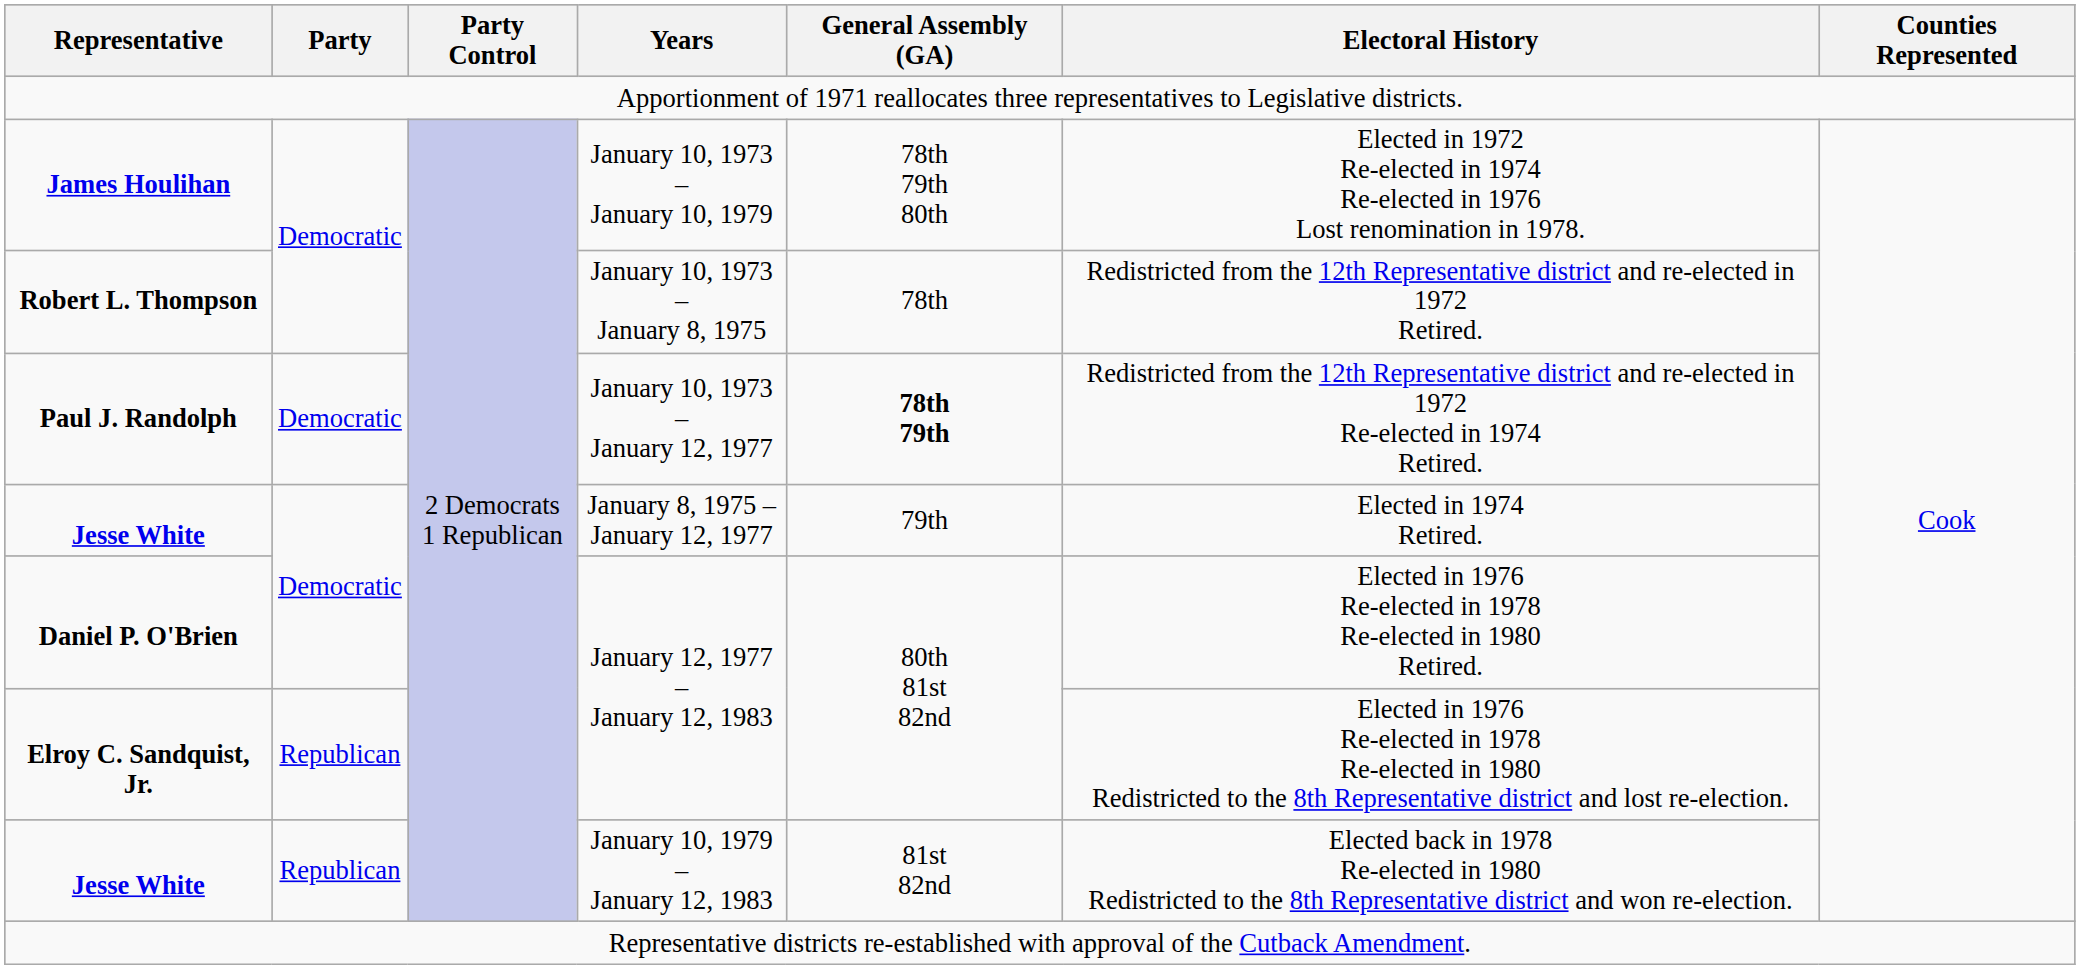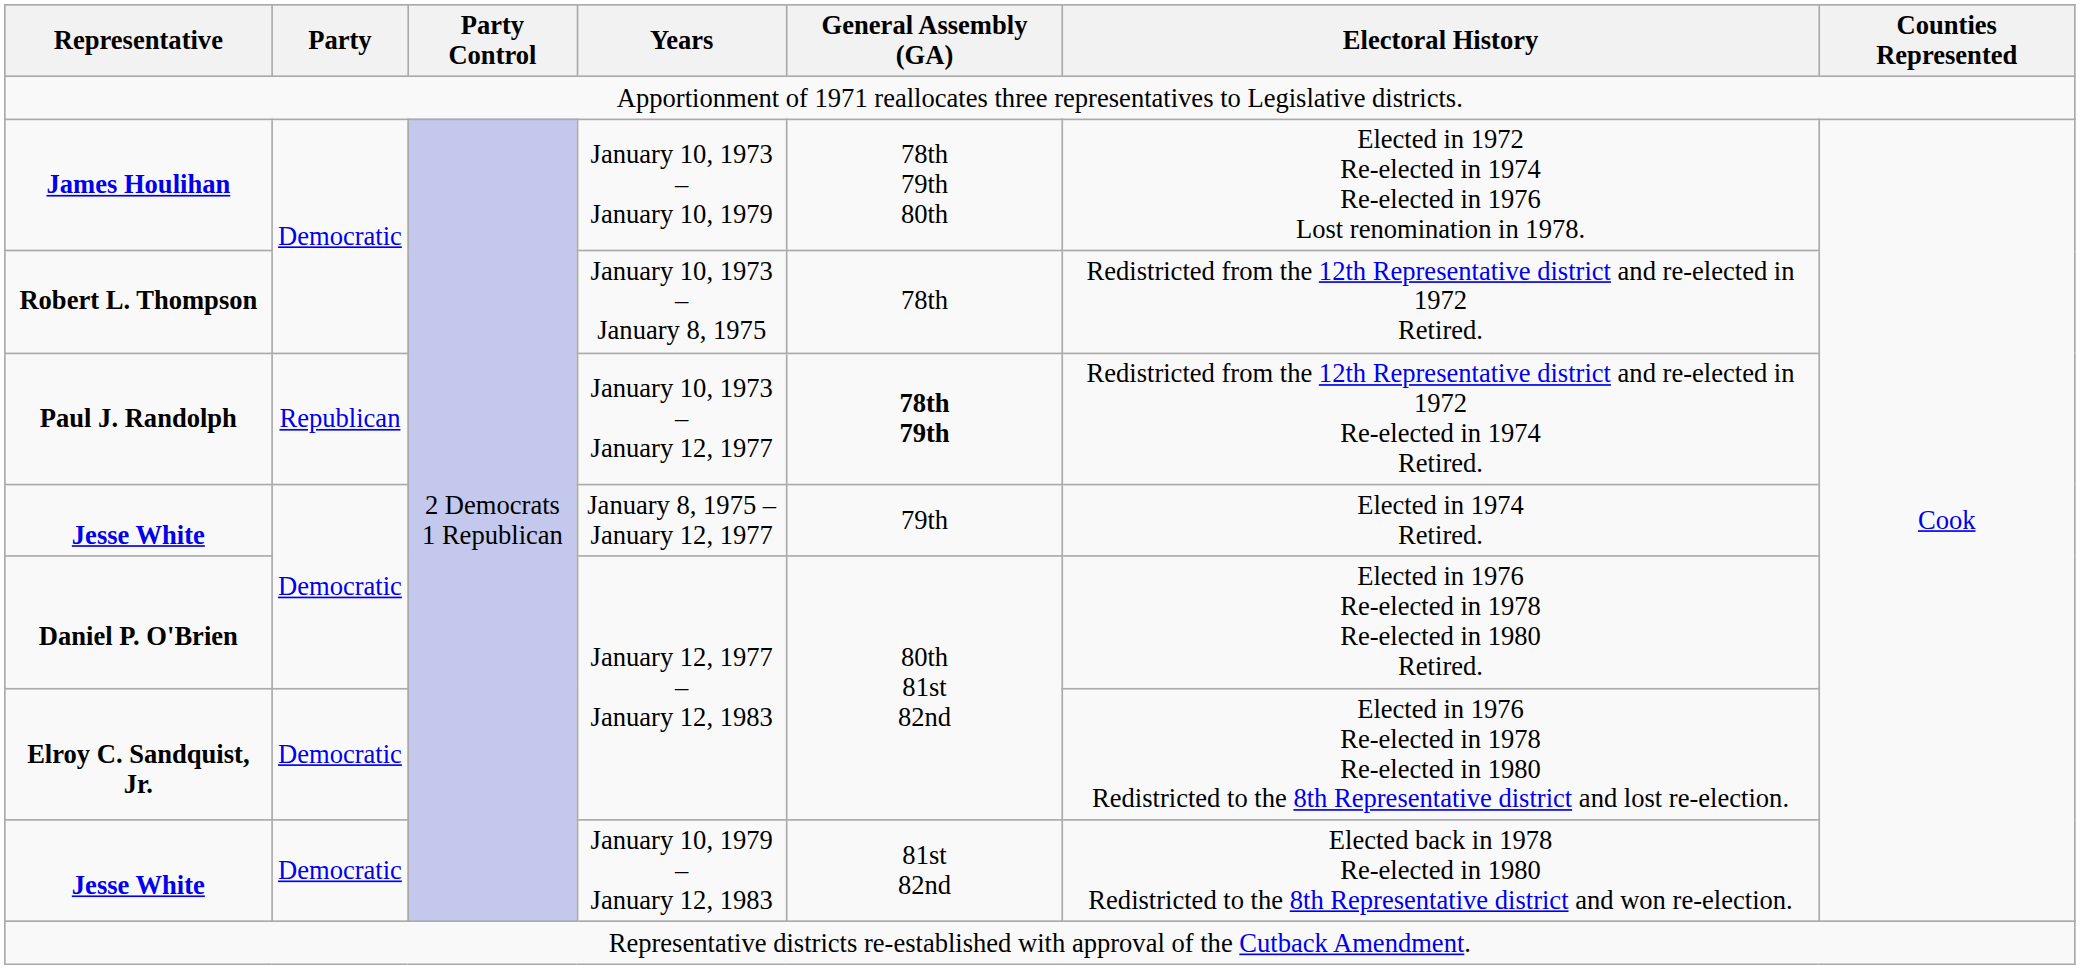Paul J. Randolph | Party: Democratic -> Republican
Elroy C. Sandquist, Jr. | Party: Republican -> Democratic
Jesse White / January 10, 1979 – January 12, 1983 | Party: Republican -> Democratic
